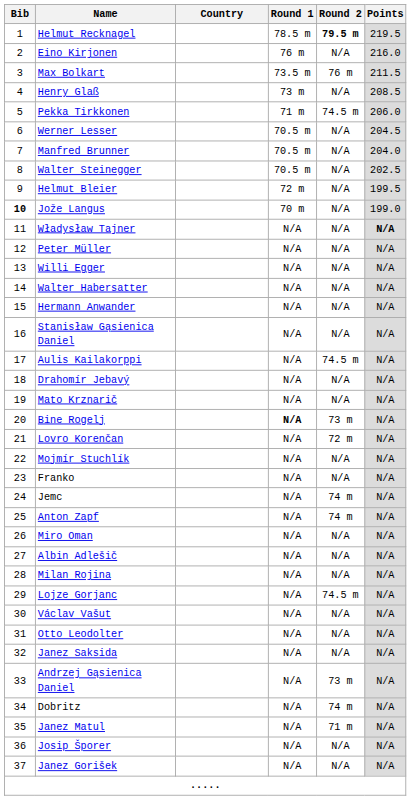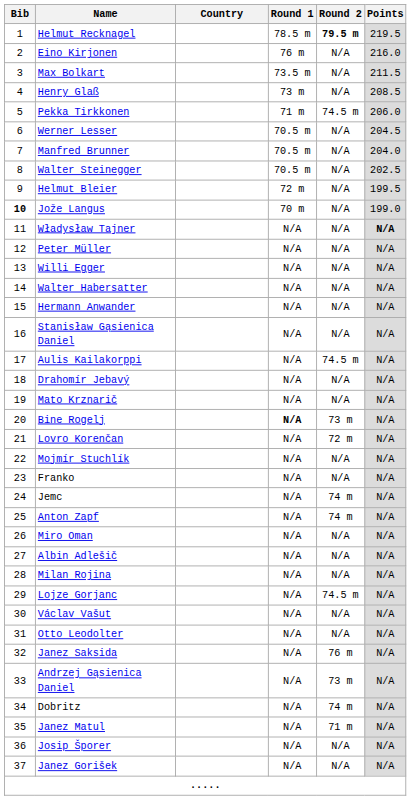Max Bolkart | Round 2: 76 m -> N/A
Janez Saksida | Round 2: N/A -> 76 m
